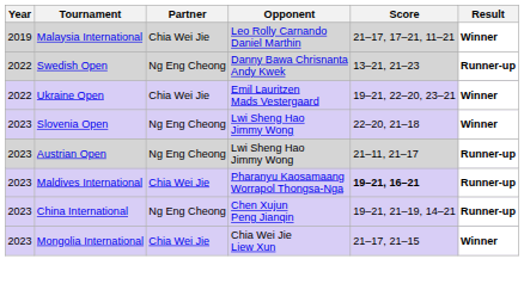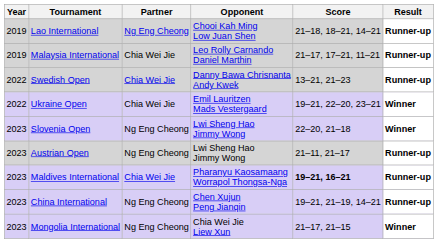+ row: 2019 | Lao International | Ng Eng Cheong | Chooi Kah Ming Low Juan Shen | 21–18, 18–21, 14–21 | Runner-up
Malaysia International | Result: Winner -> Runner-up
Swedish Open | Partner: Ng Eng Cheong -> Chia Wei Jie
Mongolia International | Partner: Chia Wei Jie -> Ng Eng Cheong
